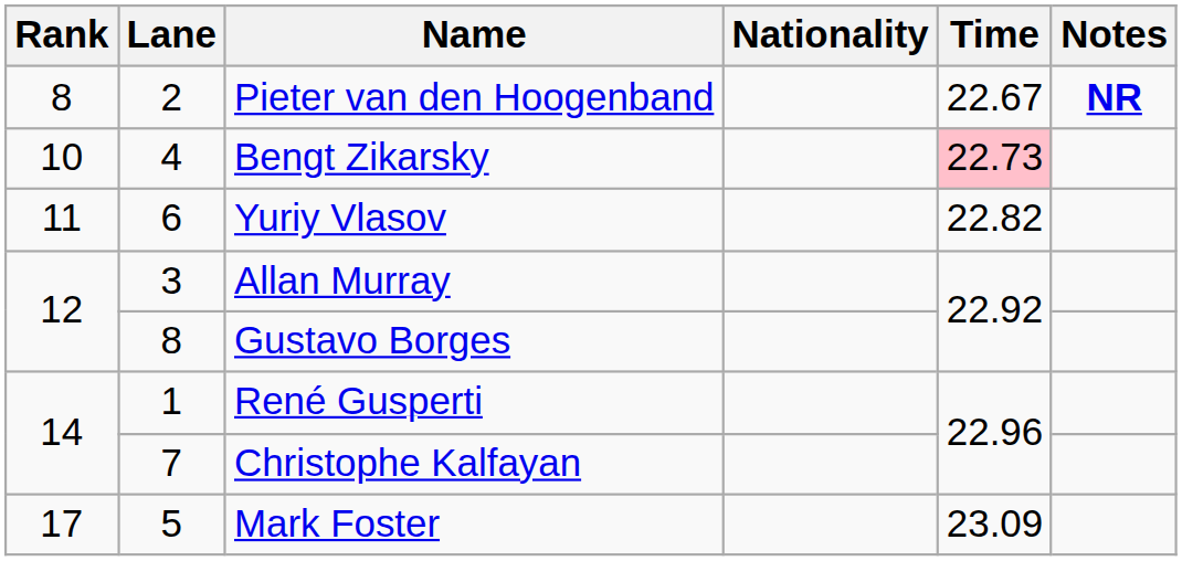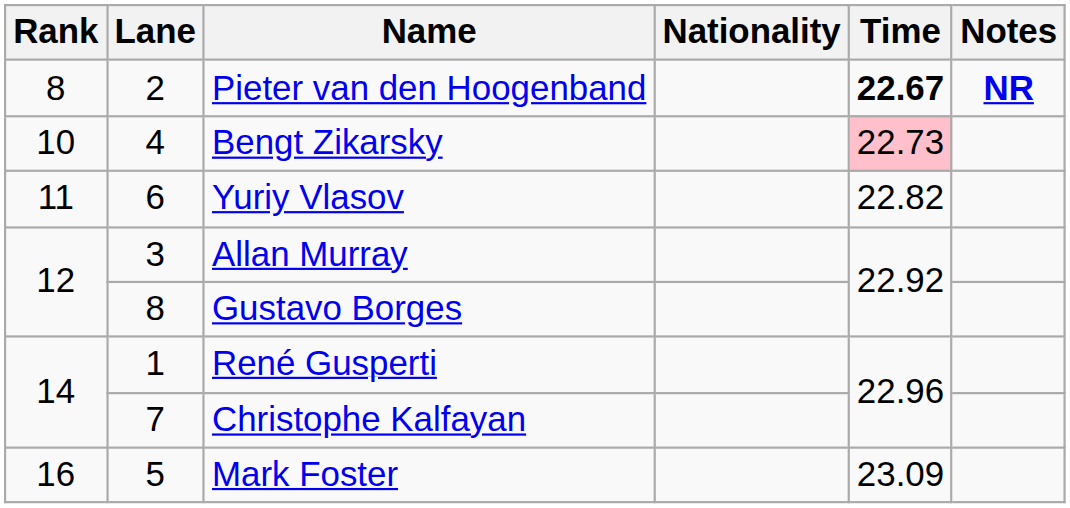Pieter van den Hoogenband | Time: normal -> bold
Mark Foster | Rank: 17 -> 16
